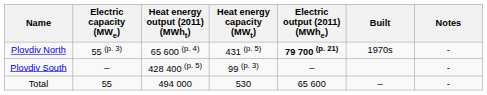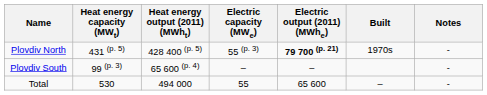columns swapped: Heat energy capacity (MWt) <-> Electric capacity (MWe)
Plovdiv North | Heat energy output (2011) (MWht): 65 600 (p. 4) -> 428 400 (p. 5)
Plovdiv South | Heat energy output (2011) (MWht): 428 400 (p. 5) -> 65 600 (p. 4)
